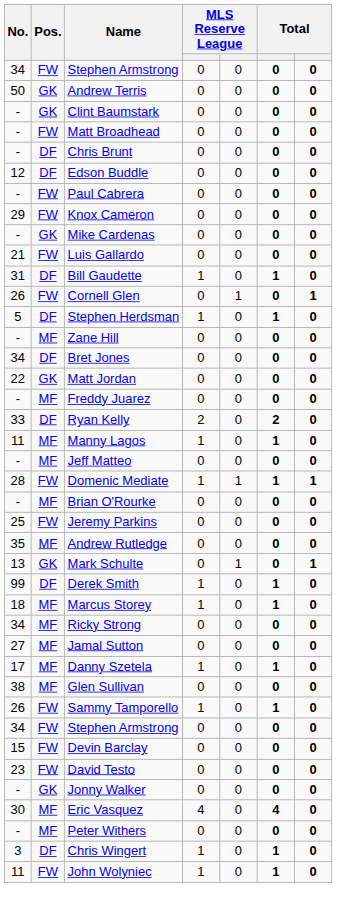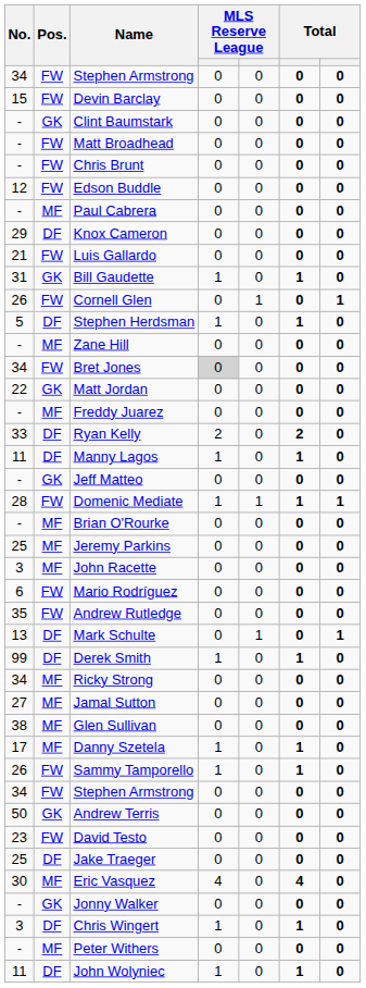rows swapped: Devin Barclay <-> Andrew Terris
Chris Brunt | Pos.: DF -> FW
Edson Buddle | Pos.: DF -> FW
Paul Cabrera | Pos.: FW -> MF
Knox Cameron | Pos.: FW -> DF
- row: - | GK | Mike Cardenas | 0 | 0 | 0 | 0
Bill Gaudette | Pos.: DF -> GK
Bret Jones | Pos.: DF -> FW
Bret Jones | column 4: no background -> lightgrey background
Manny Lagos | Pos.: MF -> DF
Jeff Matteo | Pos.: MF -> GK
Jeremy Parkins | Pos.: FW -> MF
+ row: 3 | MF | John Racette | 0 | 0 | 0 | 0
+ row: 6 | FW | Mario Rodríguez | 0 | 0 | 0 | 0
Andrew Rutledge | Pos.: MF -> FW
Mark Schulte | Pos.: GK -> DF
- row: 18 | MF | Marcus Storey | 1 | 0 | 1 | 0
rows swapped: Danny Szetela <-> Glen Sullivan
+ row: 25 | DF | Jake Traeger | 0 | 0 | 0 | 0
rows swapped: Eric Vasquez <-> Jonny Walker
rows swapped: Chris Wingert <-> Peter Withers
John Wolyniec | Pos.: FW -> DF
